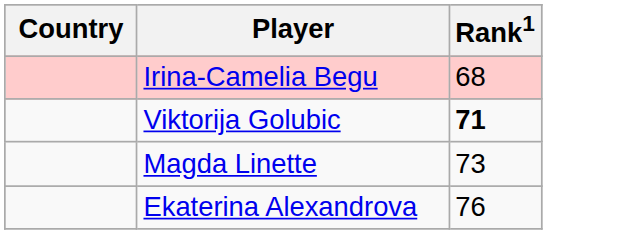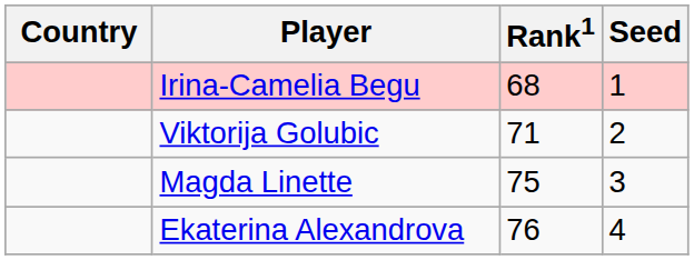+ column: Seed | 1 | 2 | 3 | 4
Viktorija Golubic | Rank1: bold -> normal
Magda Linette | Rank1: 73 -> 75
